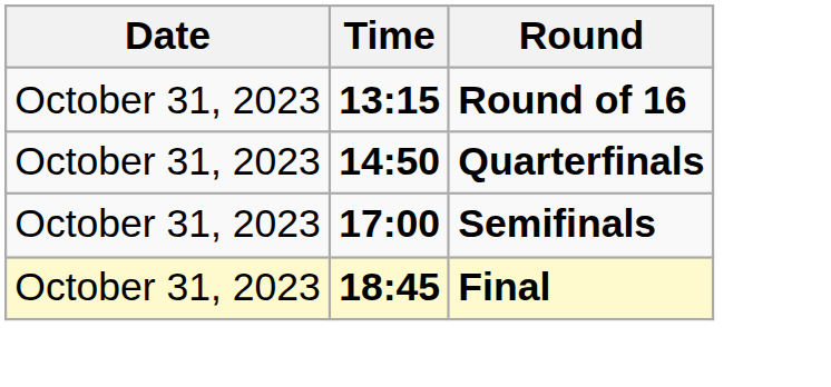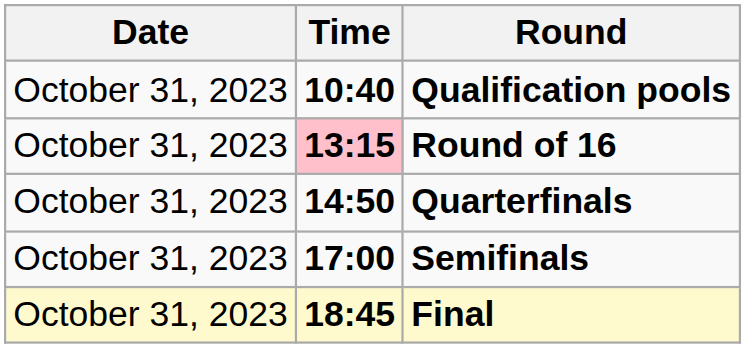+ row: October 31, 2023 | 10:40 | Qualification pools
Round of 16 | Time: no background -> pink background
